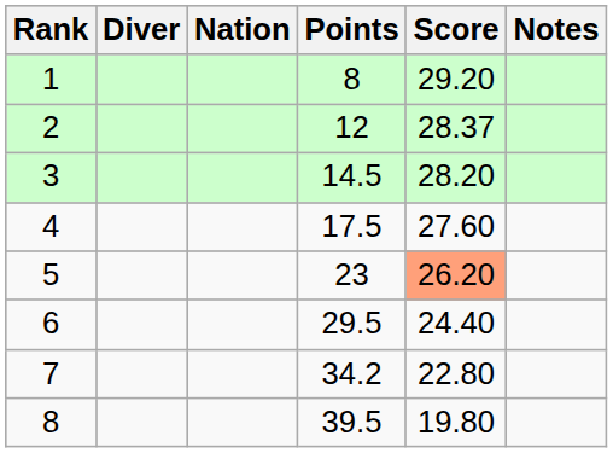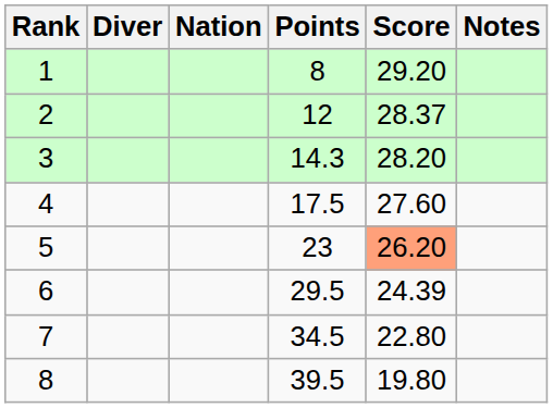3 | Points: 14.5 -> 14.3
6 | Score: 24.40 -> 24.39
7 | Points: 34.2 -> 34.5
